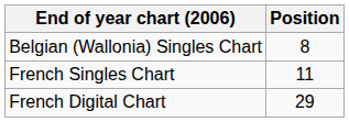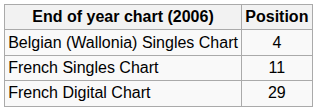Belgian (Wallonia) Singles Chart | Position: 8 -> 4
